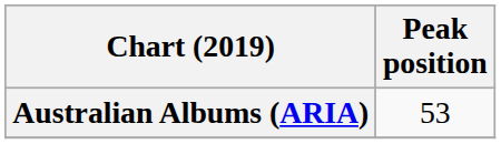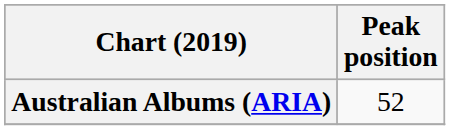Australian Albums (ARIA) | Peak position: 53 -> 52
